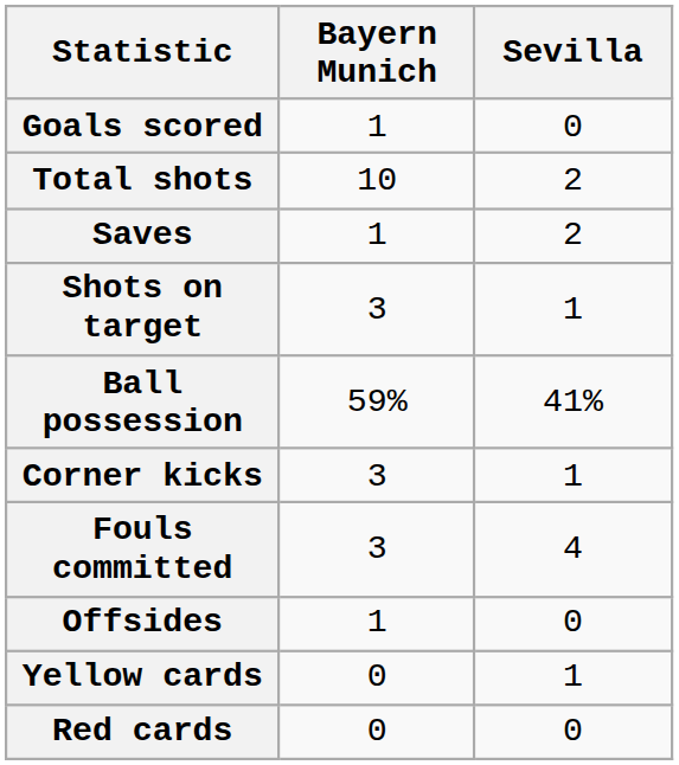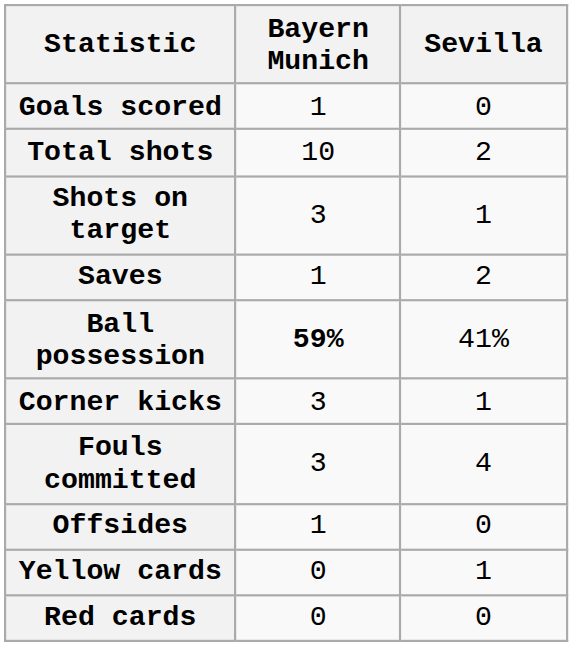rows swapped: Shots on target <-> Saves
Ball possession | Bayern Munich: normal -> bold
